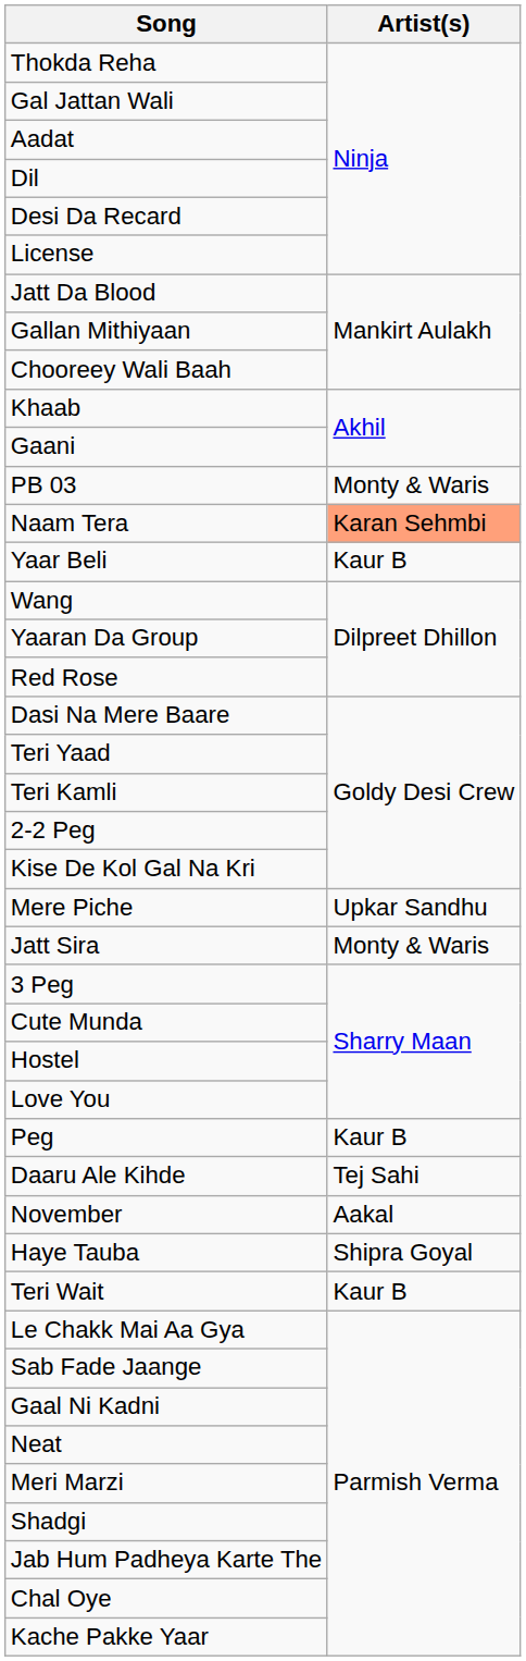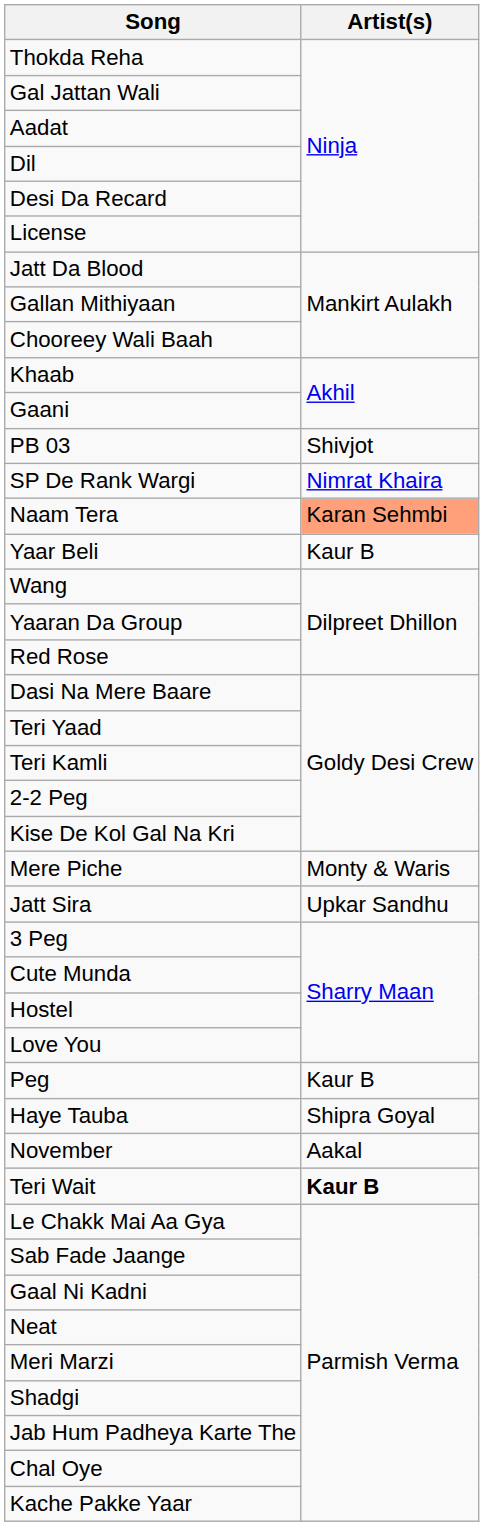PB 03 | Artist(s): Monty & Waris -> Shivjot
+ row: SP De Rank Wargi | Nimrat Khaira
Mere Piche | Artist(s): Upkar Sandhu -> Monty & Waris
Jatt Sira | Artist(s): Monty & Waris -> Upkar Sandhu
- row: Daaru Ale Kihde | Tej Sahi
rows swapped: November <-> Haye Tauba
Teri Wait | Artist(s): normal -> bold
